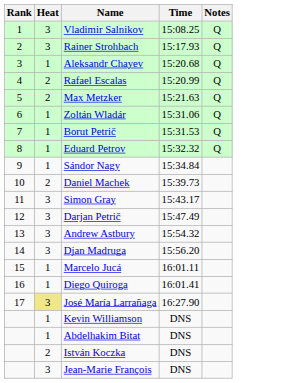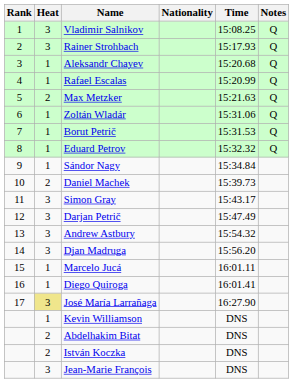+ column: Nationality
Rafael Escalas | Heat: 2 -> 1
Abdelhakim Bitat | Heat: 1 -> 2
